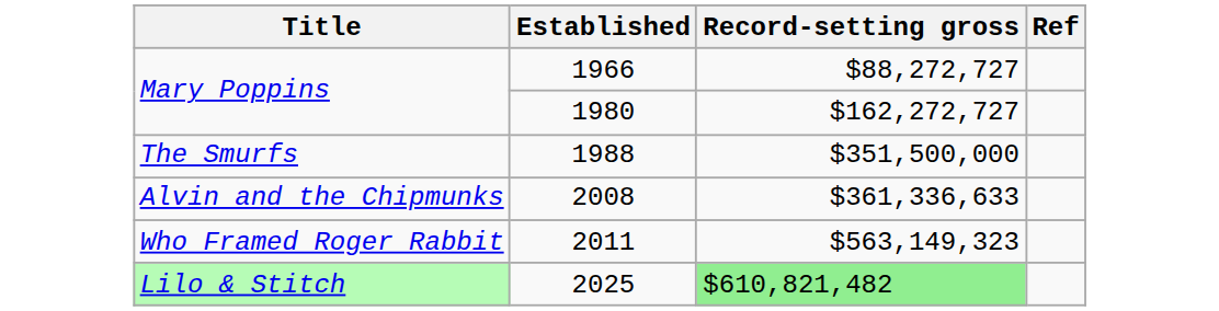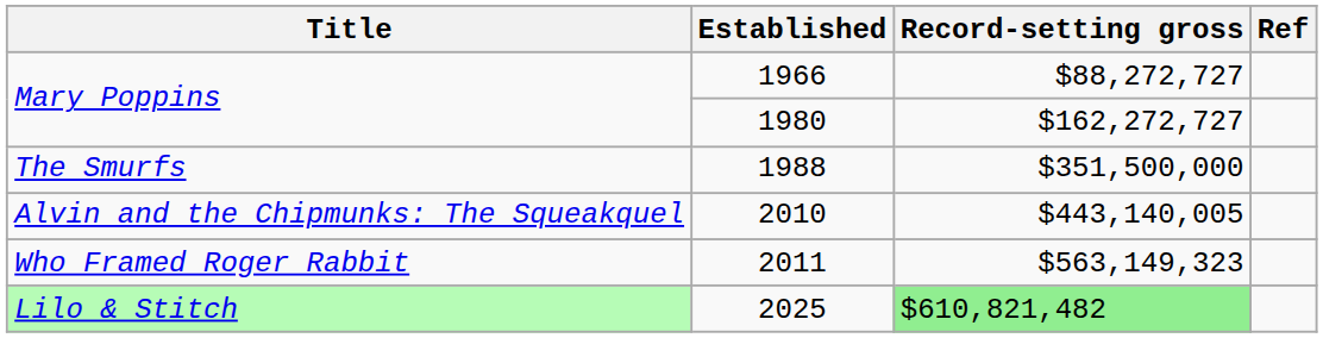- row: Alvin and the Chipmunks | 2008 | $361,336,633
+ row: Alvin and the Chipmunks: The Squeakquel | 2010 | $443,140,005
